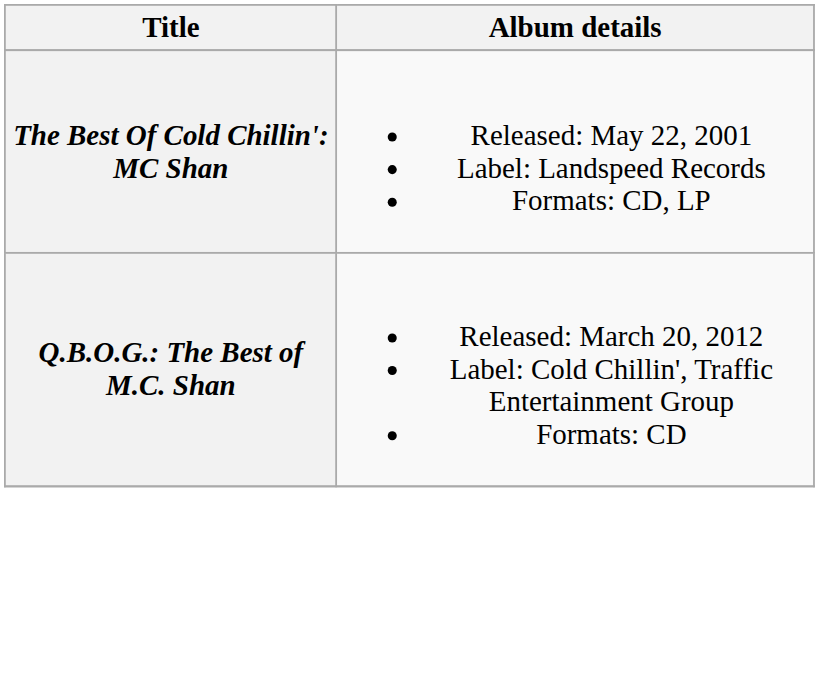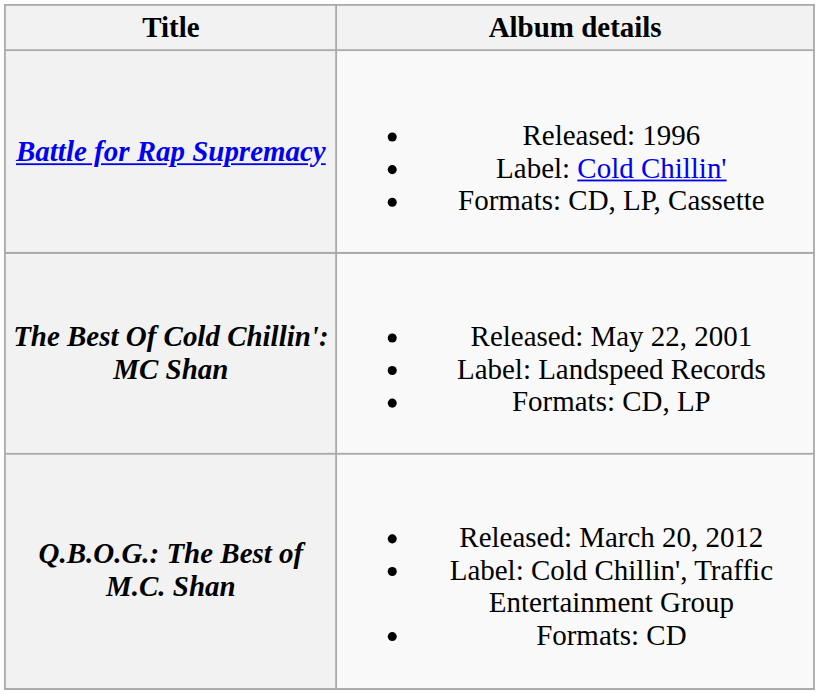+ row: Battle for Rap Supremacy | Released: 1996 Label: Cold Chillin' Formats: CD, LP, Cassette
